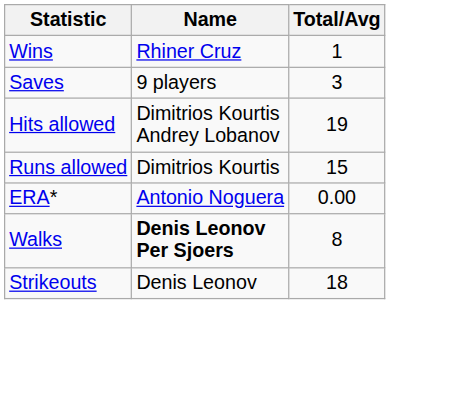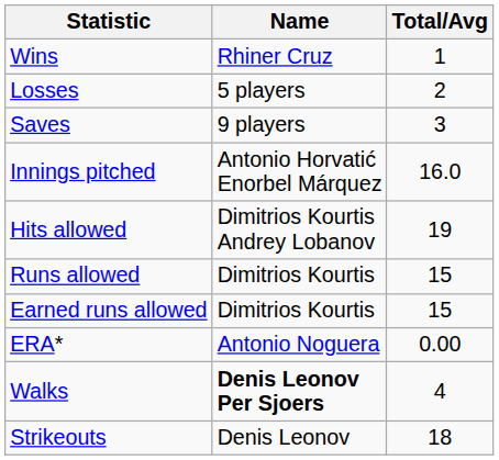+ row: Losses | 5 players | 2
+ row: Innings pitched | Antonio Horvatić Enorbel Márquez | 16.0
+ row: Earned runs allowed | Dimitrios Kourtis | 15
Walks | Total/Avg: 8 -> 4
